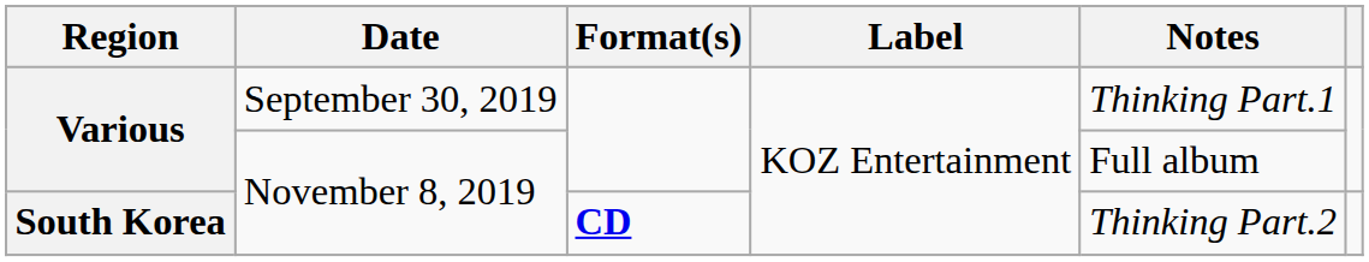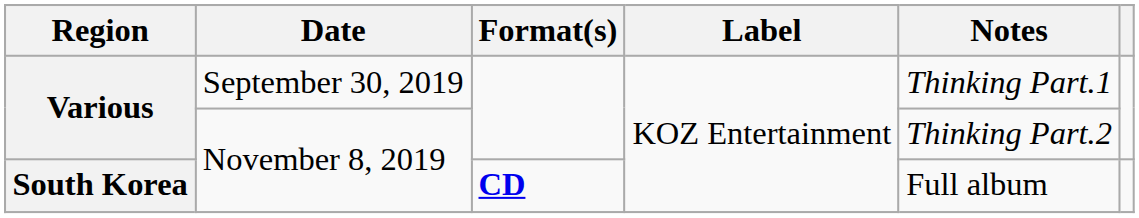Various / November 8, 2019 | Notes: Full album -> Thinking Part.2
South Korea | Notes: Thinking Part.2 -> Full album
